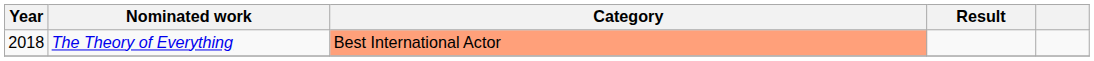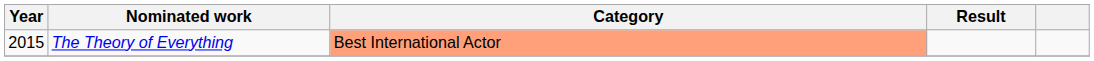The Theory of Everything | Year: 2018 -> 2015
